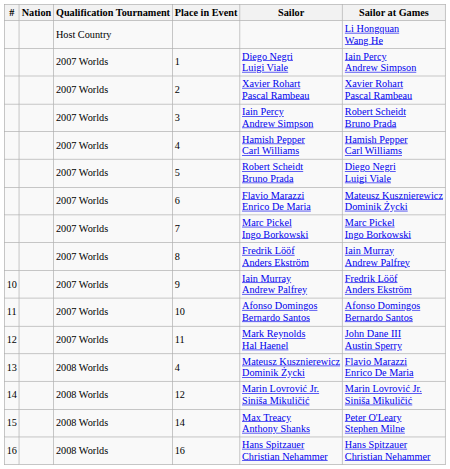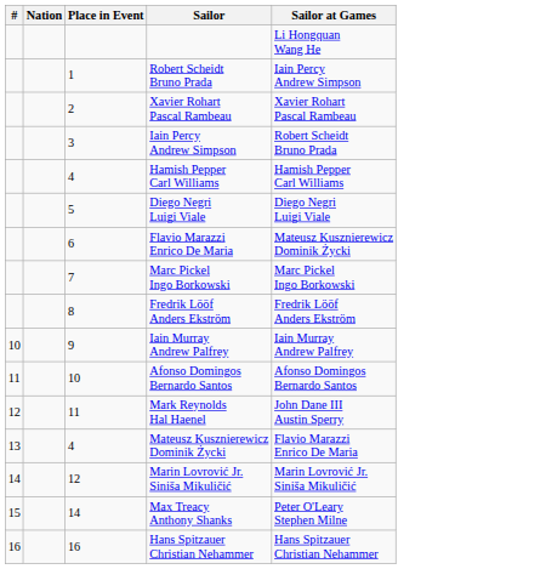- column: Qualification Tournament | Host Country | 2007 Worlds | 2007 Worlds | 2007 Worlds | 2007 Worlds | 2007 Worlds | 2007 Worlds | 2007 Worlds | 2007 Worlds | 2007 Worlds | 2007 Worlds | 2007 Worlds | 2008 Worlds | 2008 Worlds | 2008 Worlds | 2008 Worlds
1 | Sailor: Diego Negri Luigi Viale -> Robert Scheidt Bruno Prada
5 | Sailor: Robert Scheidt Bruno Prada -> Diego Negri Luigi Viale
8 | Sailor at Games: Iain Murray Andrew Palfrey -> Fredrik Lööf Anders Ekström
9 | Sailor at Games: Fredrik Lööf Anders Ekström -> Iain Murray Andrew Palfrey
